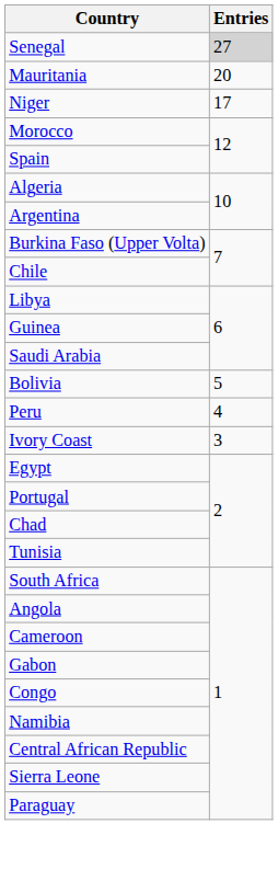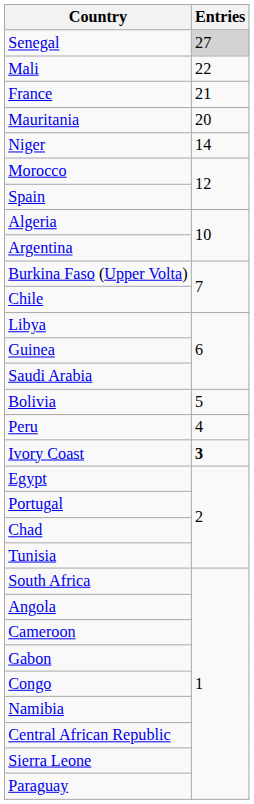+ row: Mali | 22
+ row: France | 21
Niger | Entries: 17 -> 14
Ivory Coast | Entries: normal -> bold
